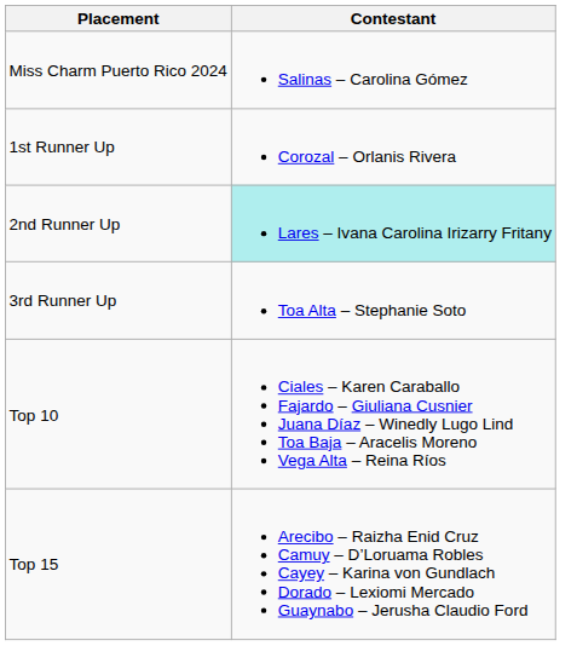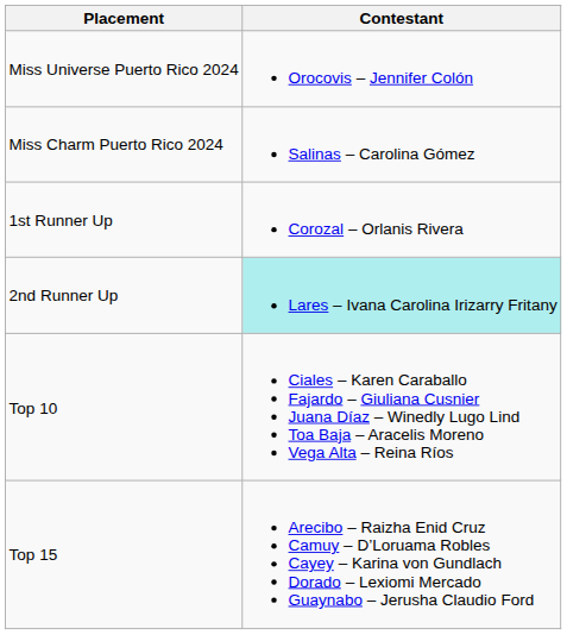+ row: Miss Universe Puerto Rico 2024 | Orocovis – Jennifer Colón
- row: 3rd Runner Up | Toa Alta – Stephanie Soto
